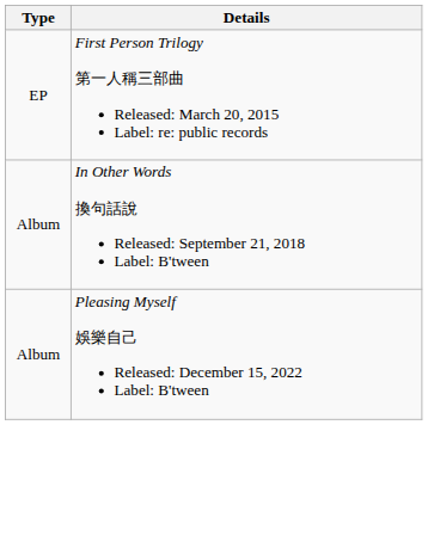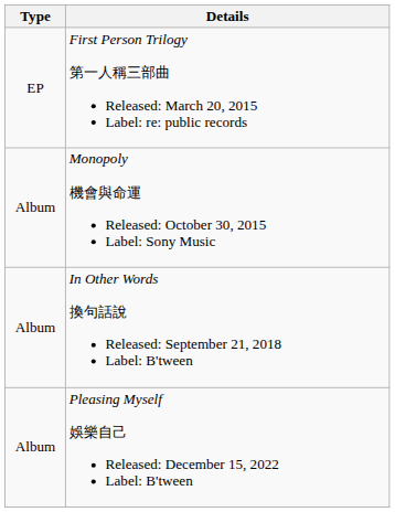+ row: Album | Monopoly 機會與命運 Released: October 30, 2015 Label: Sony Music
